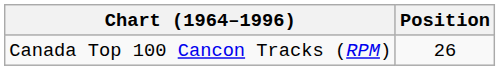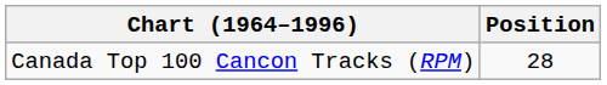Canada Top 100 Cancon Tracks (RPM) | Position: 26 -> 28
